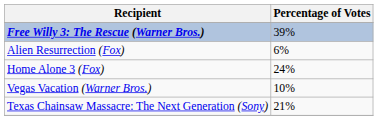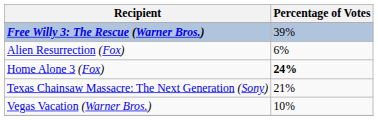Home Alone 3 (Fox) | Percentage of Votes: normal -> bold
rows swapped: Texas Chainsaw Massacre: The Next Generation (Sony) <-> Vegas Vacation (Warner Bros.)
